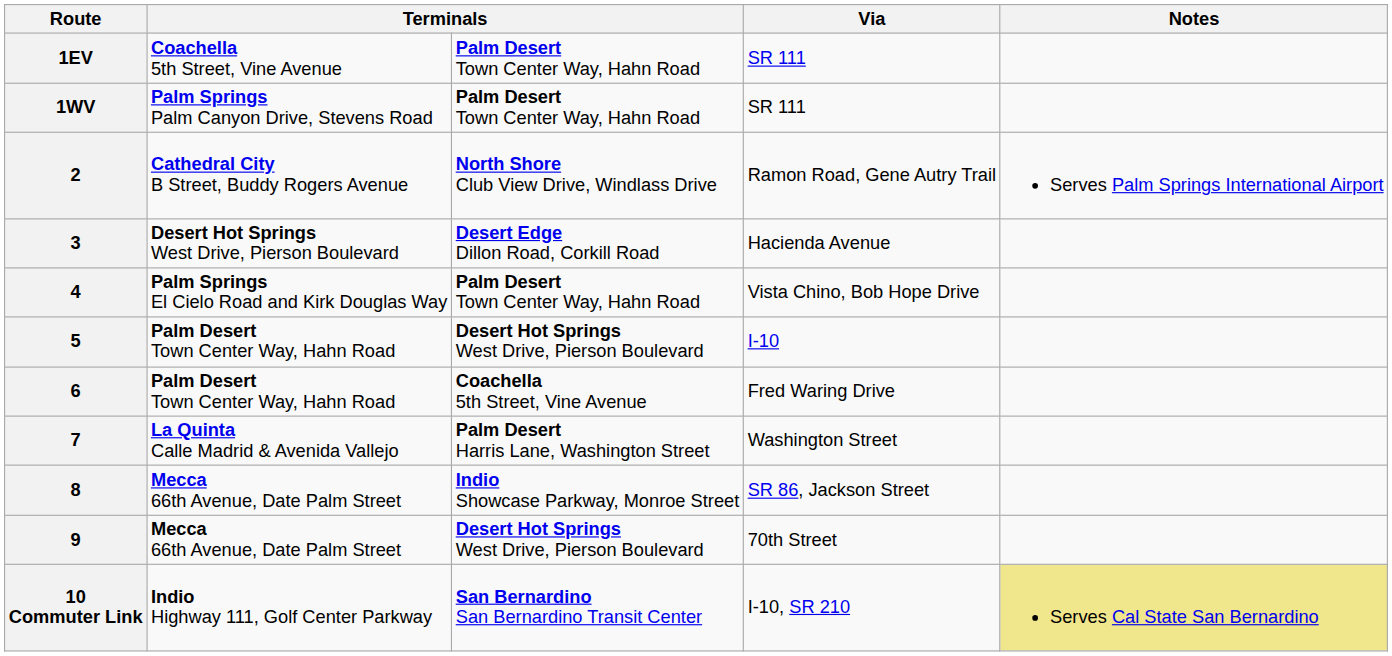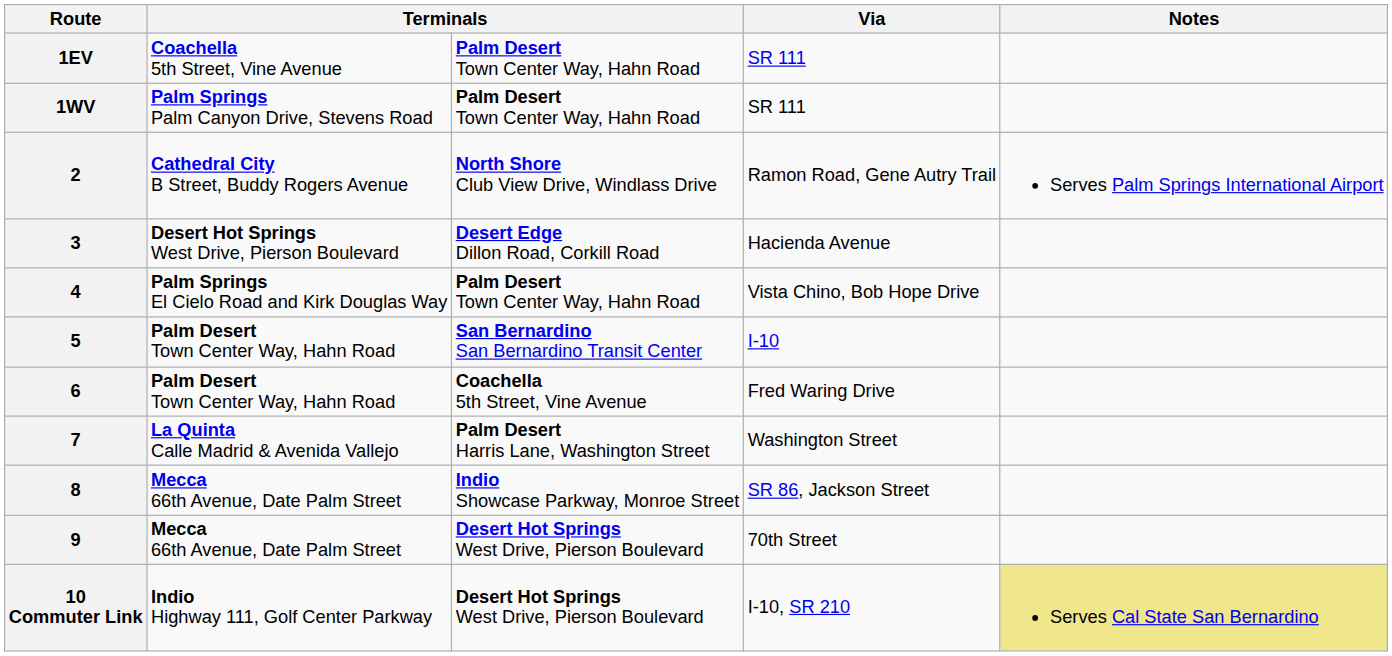5 | column 3: Desert Hot Springs West Drive, Pierson Boulevard -> San Bernardino San Bernardino Transit Center
10 Commuter Link | column 3: San Bernardino San Bernardino Transit Center -> Desert Hot Springs West Drive, Pierson Boulevard
